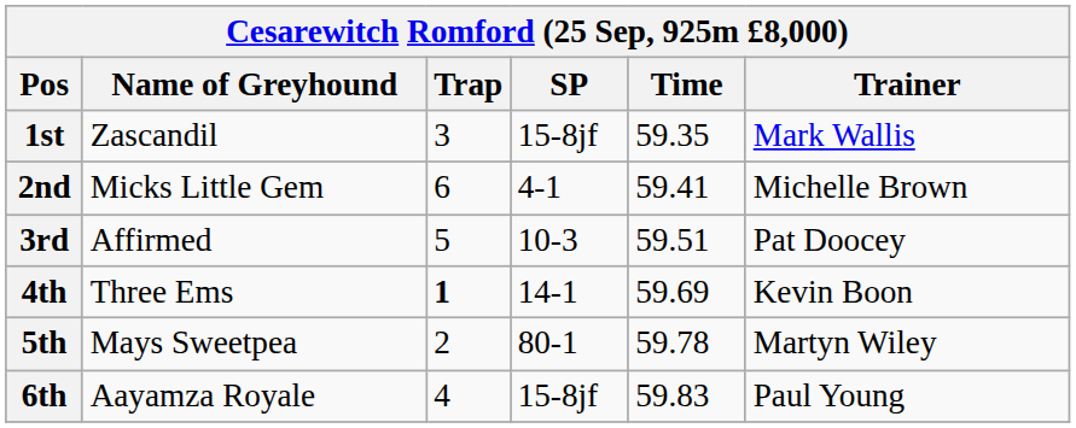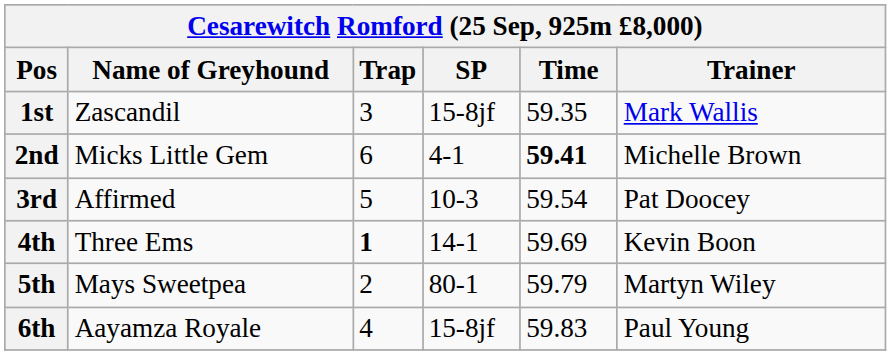2nd | Time: normal -> bold
3rd | Time: 59.51 -> 59.54
5th | Time: 59.78 -> 59.79
